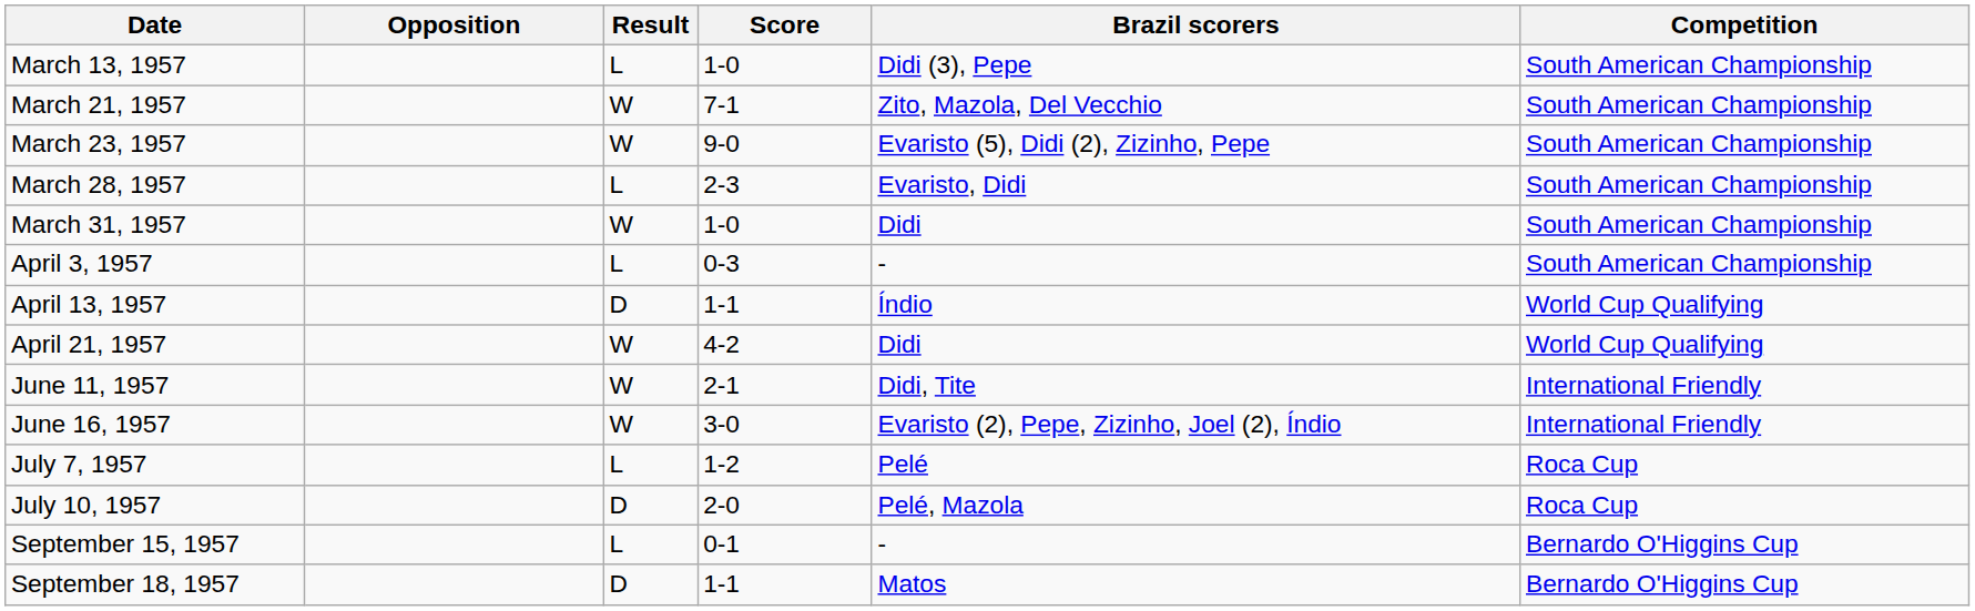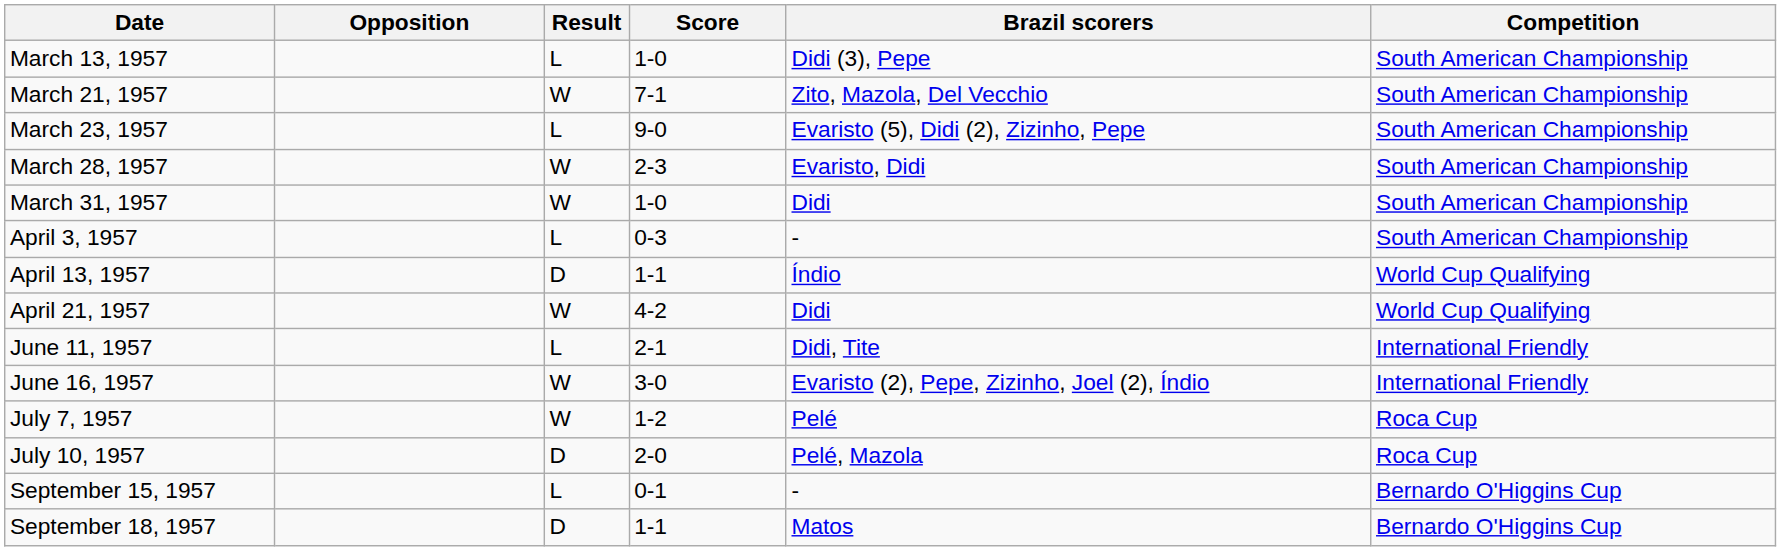March 23, 1957 | Result: W -> L
March 28, 1957 | Result: L -> W
June 11, 1957 | Result: W -> L
July 7, 1957 | Result: L -> W
